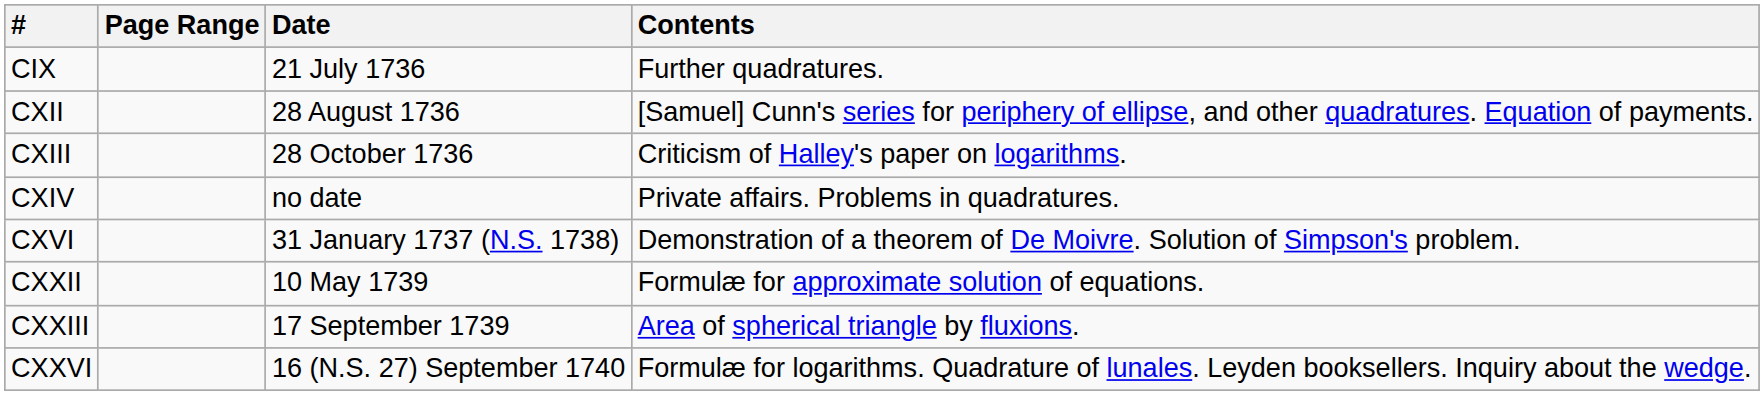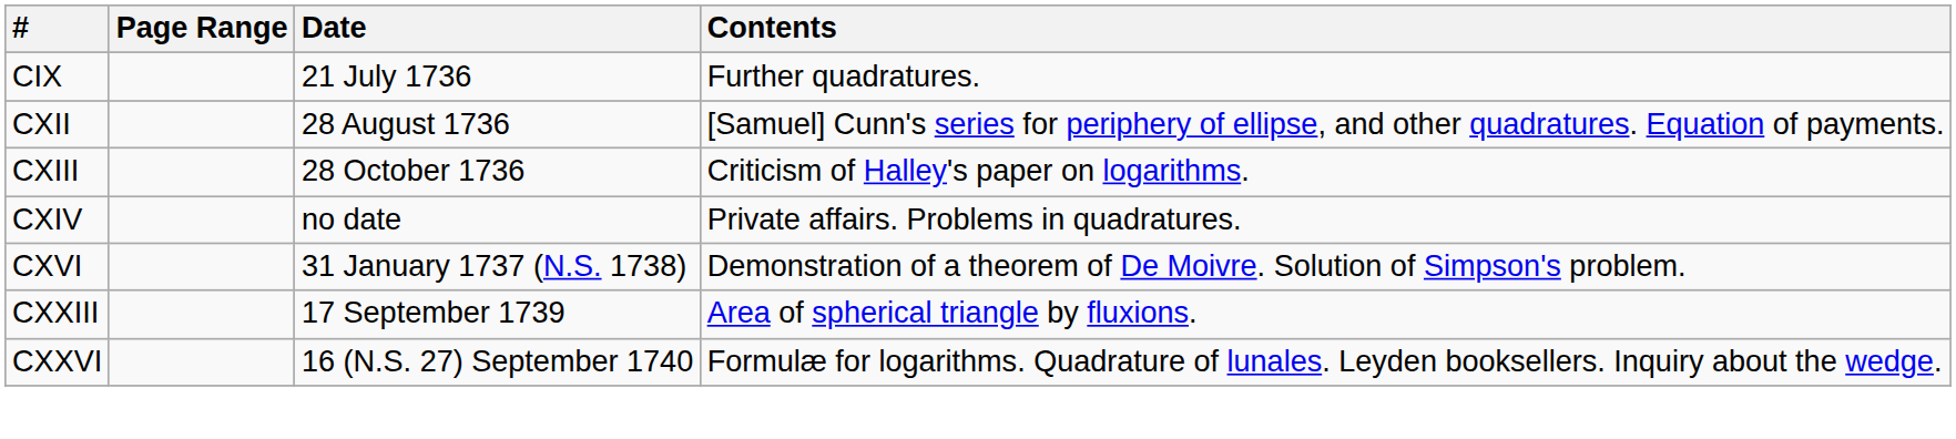- row: CXXII | 10 May 1739 | Formulæ for approximate solution of equations.
